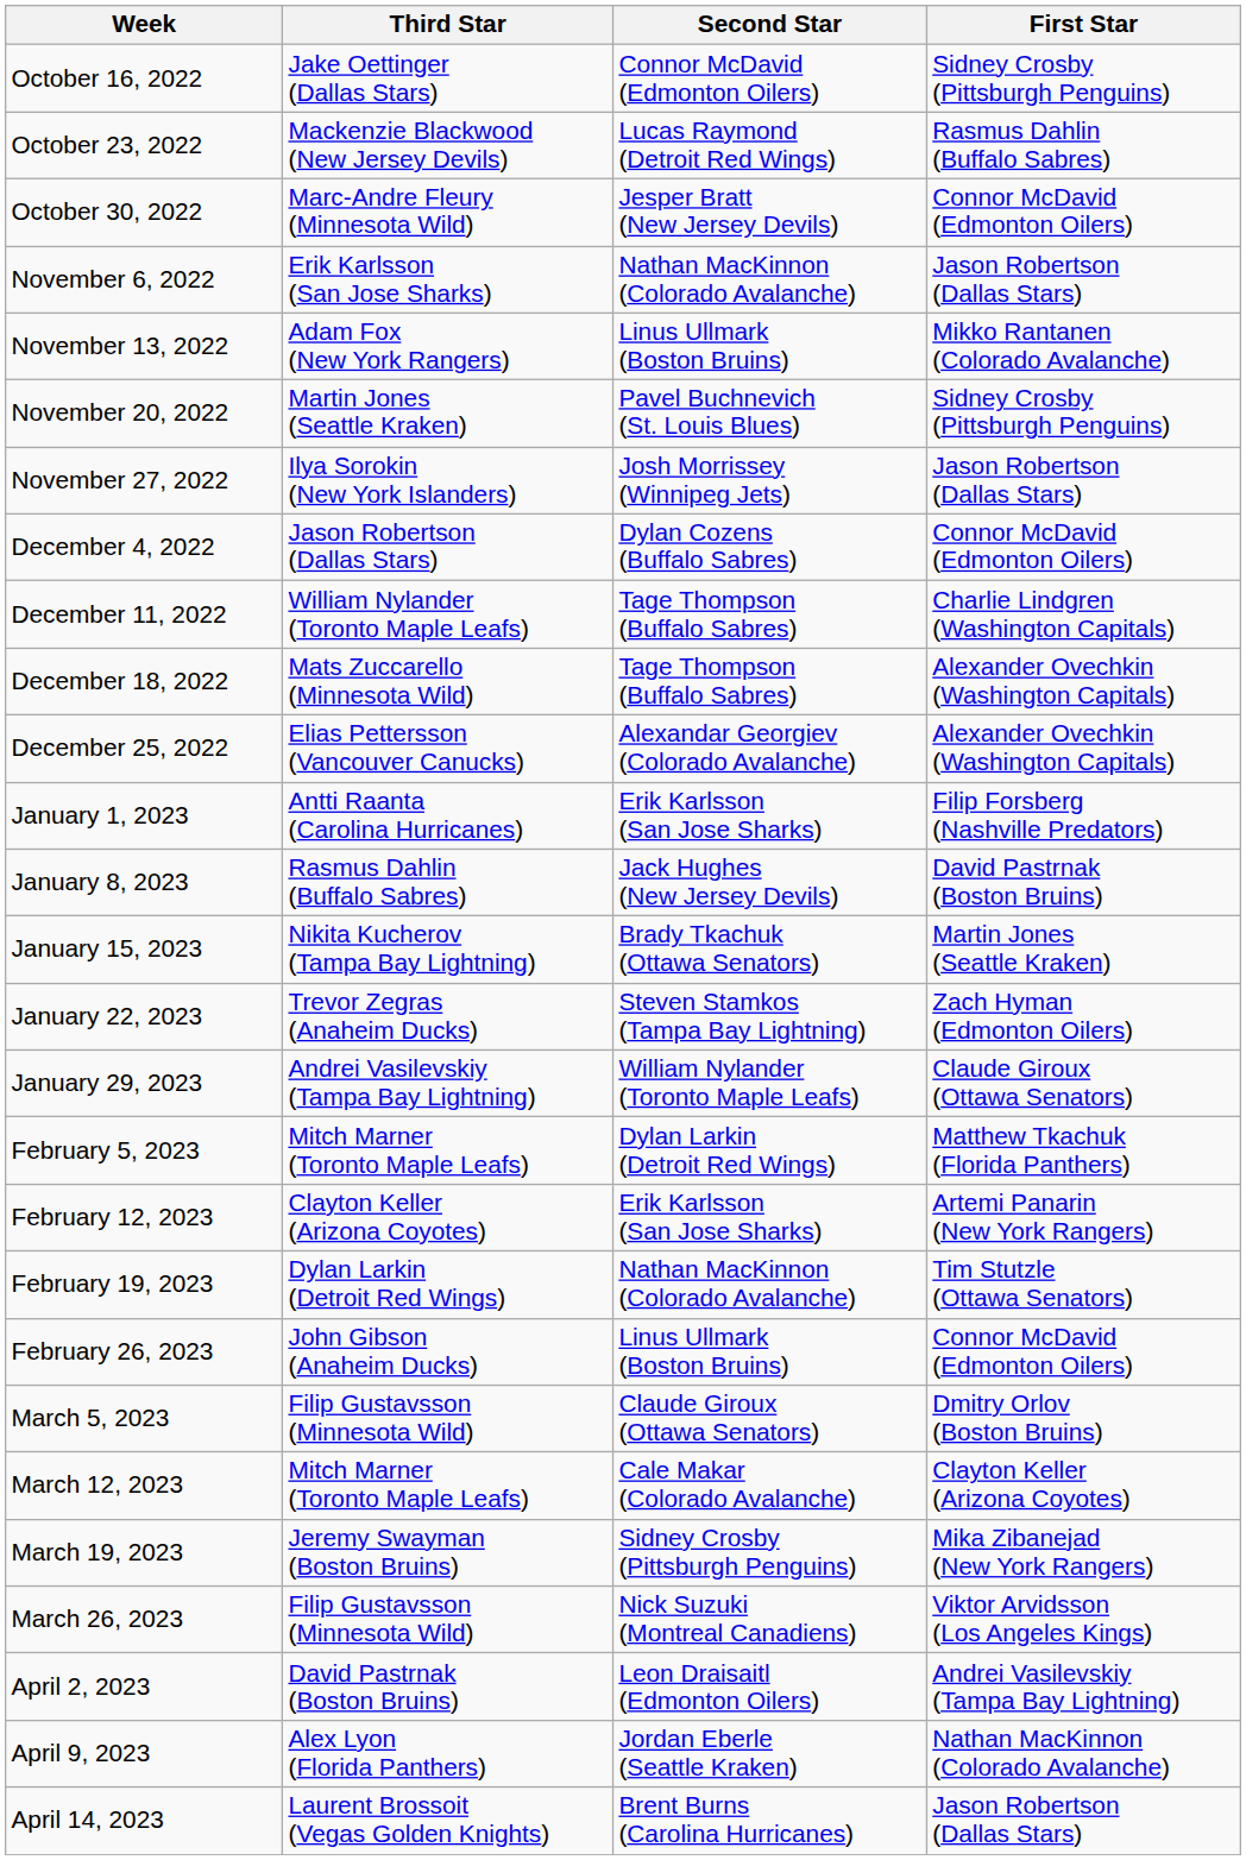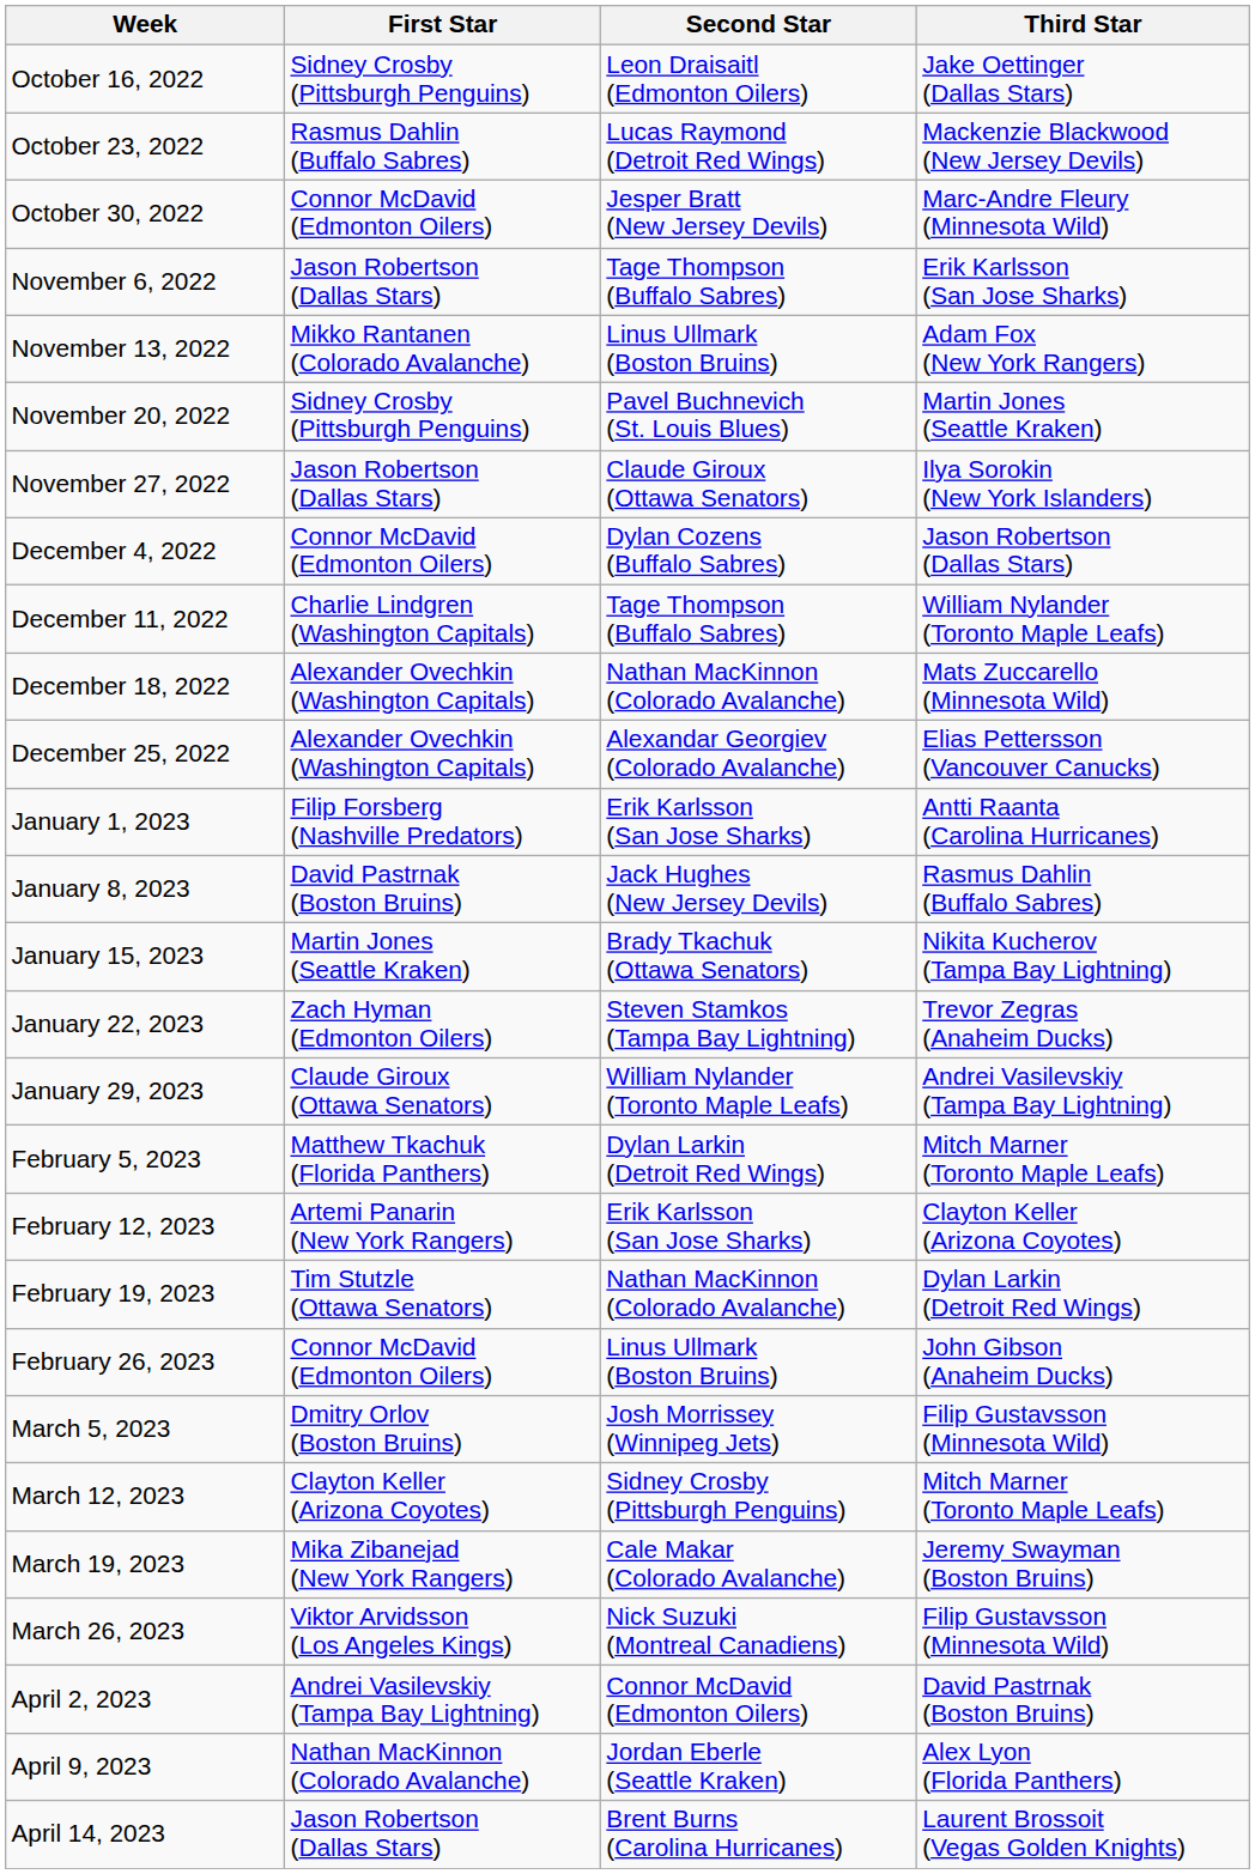columns swapped: First Star <-> Third Star
October 16, 2022 | Second Star: Connor McDavid (Edmonton Oilers) -> Leon Draisaitl (Edmonton Oilers)
November 6, 2022 | Second Star: Nathan MacKinnon (Colorado Avalanche) -> Tage Thompson (Buffalo Sabres)
November 27, 2022 | Second Star: Josh Morrissey (Winnipeg Jets) -> Claude Giroux (Ottawa Senators)
December 18, 2022 | Second Star: Tage Thompson (Buffalo Sabres) -> Nathan MacKinnon (Colorado Avalanche)
March 5, 2023 | Second Star: Claude Giroux (Ottawa Senators) -> Josh Morrissey (Winnipeg Jets)
March 12, 2023 | Second Star: Cale Makar (Colorado Avalanche) -> Sidney Crosby (Pittsburgh Penguins)
March 19, 2023 | Second Star: Sidney Crosby (Pittsburgh Penguins) -> Cale Makar (Colorado Avalanche)
April 2, 2023 | Second Star: Leon Draisaitl (Edmonton Oilers) -> Connor McDavid (Edmonton Oilers)
